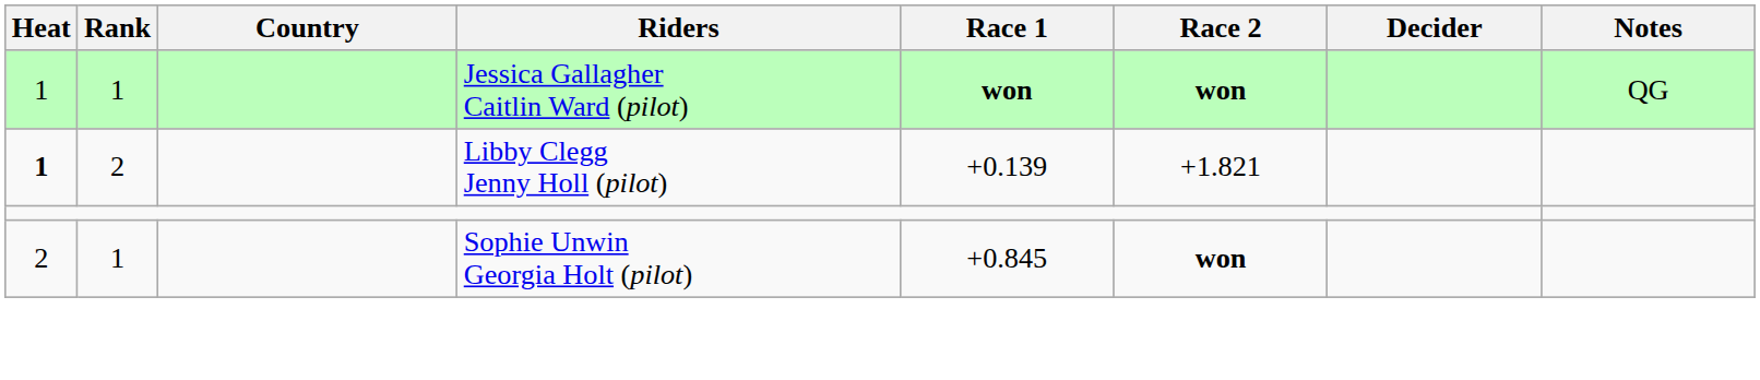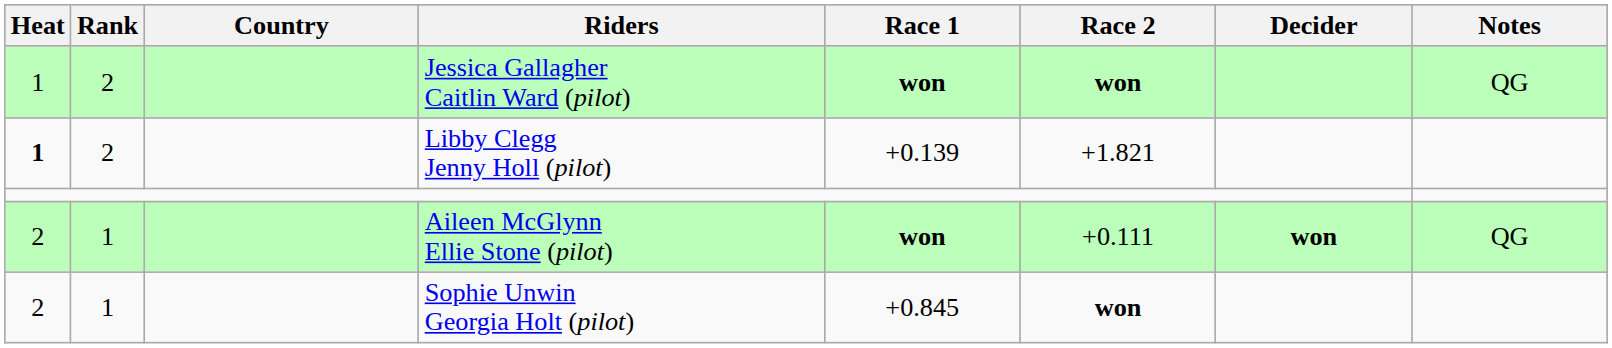Jessica Gallagher Caitlin Ward (pilot) | Rank: 1 -> 2
+ row: 2 | 1 | Aileen McGlynn Ellie Stone (pilot) | won | +0.111 | won | QG
